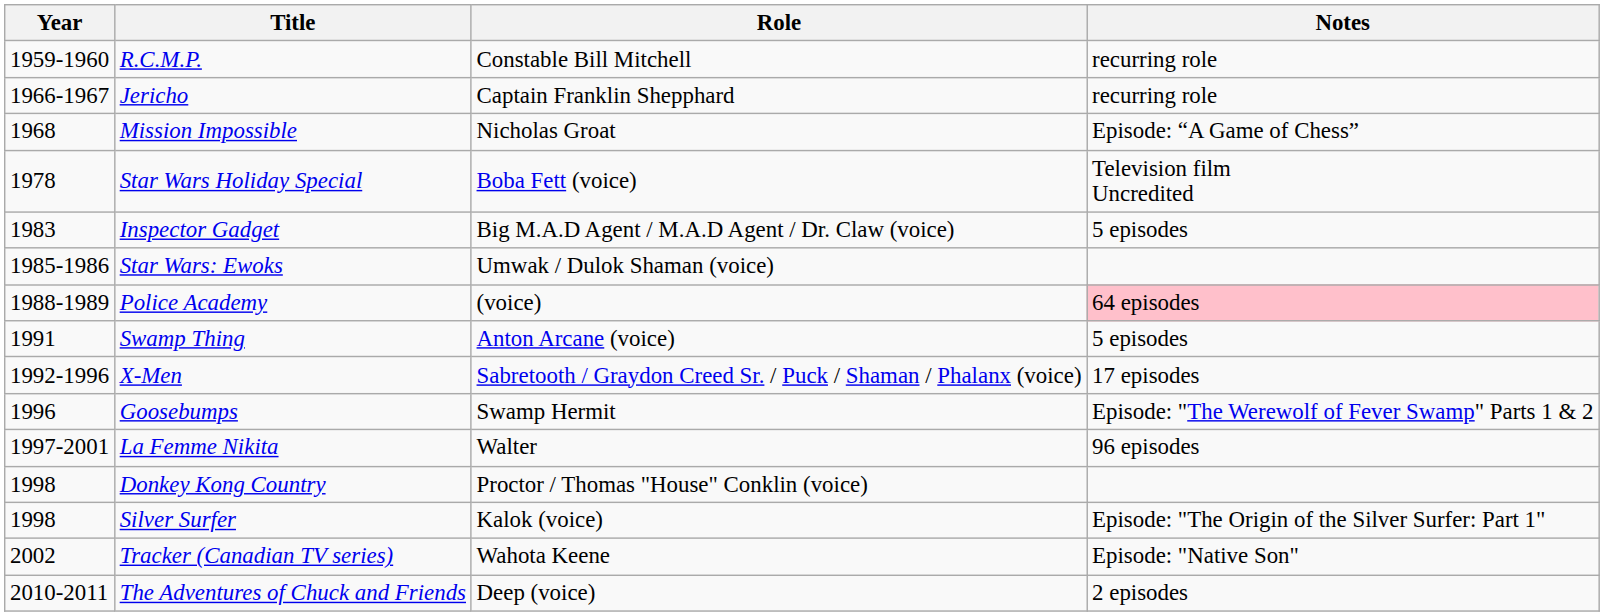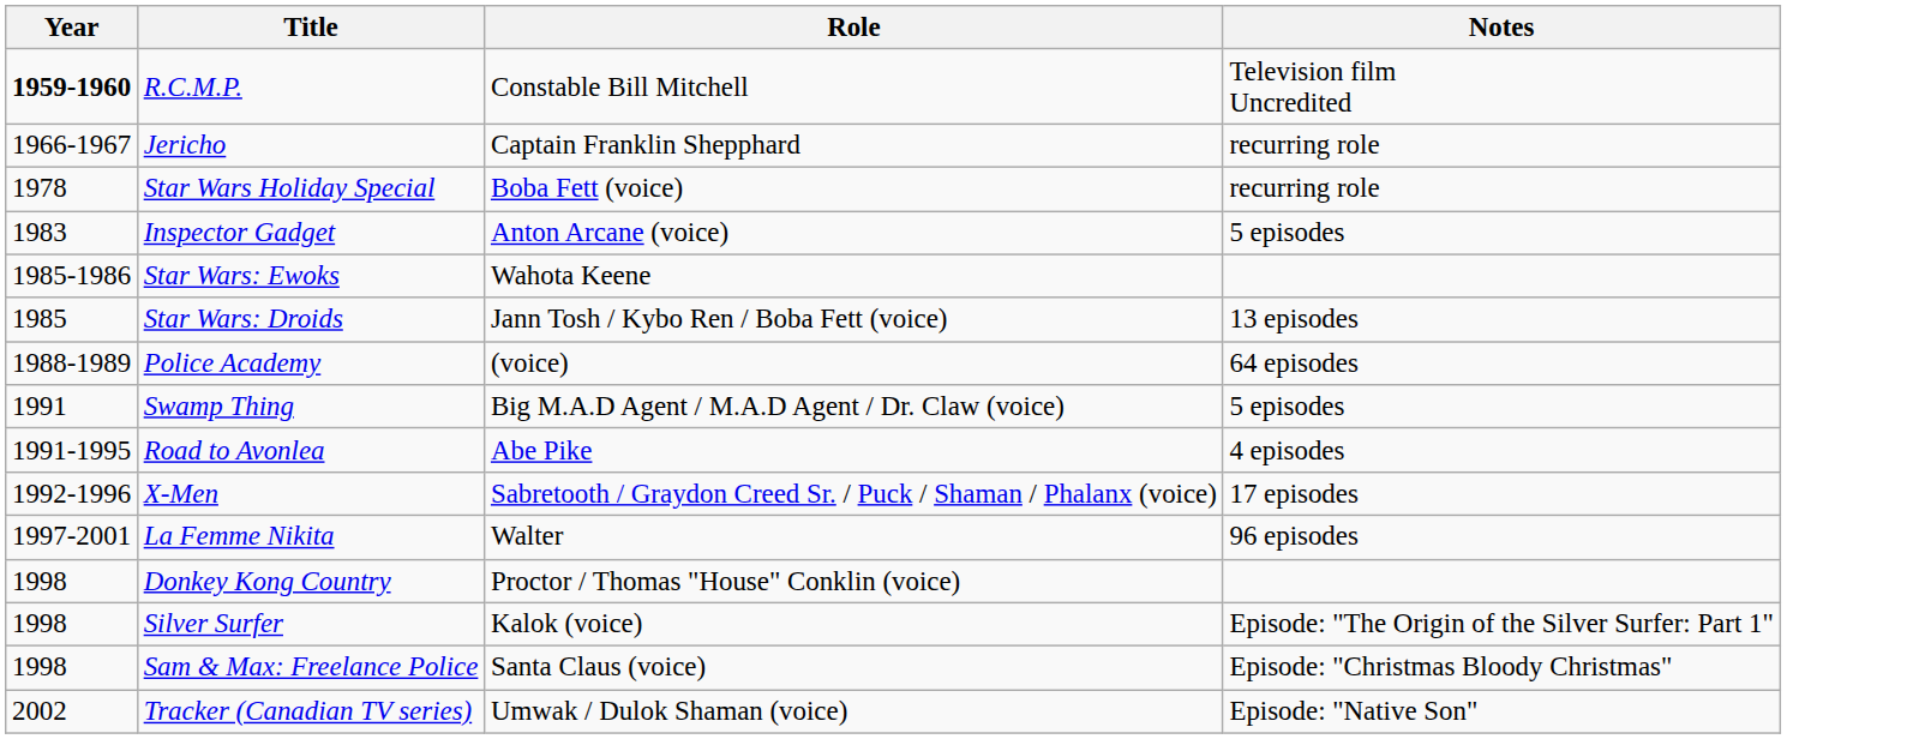R.C.M.P. | Year: normal -> bold
R.C.M.P. | Notes: recurring role -> Television film Uncredited
- row: 1968 | Mission Impossible | Nicholas Groat | Episode: “A Game of Chess”
Star Wars Holiday Special | Notes: Television film Uncredited -> recurring role
Inspector Gadget | Role: Big M.A.D Agent / M.A.D Agent / Dr. Claw (voice) -> Anton Arcane (voice)
Star Wars: Ewoks | Role: Umwak / Dulok Shaman (voice) -> Wahota Keene
+ row: 1985 | Star Wars: Droids | Jann Tosh / Kybo Ren / Boba Fett (voice) | 13 episodes
Police Academy | Notes: pink background -> no background
Swamp Thing | Role: Anton Arcane (voice) -> Big M.A.D Agent / M.A.D Agent / Dr. Claw (voice)
+ row: 1991-1995 | Road to Avonlea | Abe Pike | 4 episodes
- row: 1996 | Goosebumps | Swamp Hermit | Episode: "The Werewolf of Fever Swamp" Parts 1 & 2
+ row: 1998 | Sam & Max: Freelance Police | Santa Claus (voice) | Episode: "Christmas Bloody Christmas"
Tracker (Canadian TV series) | Role: Wahota Keene -> Umwak / Dulok Shaman (voice)
- row: 2010-2011 | The Adventures of Chuck and Friends | Deep (voice) | 2 episodes
